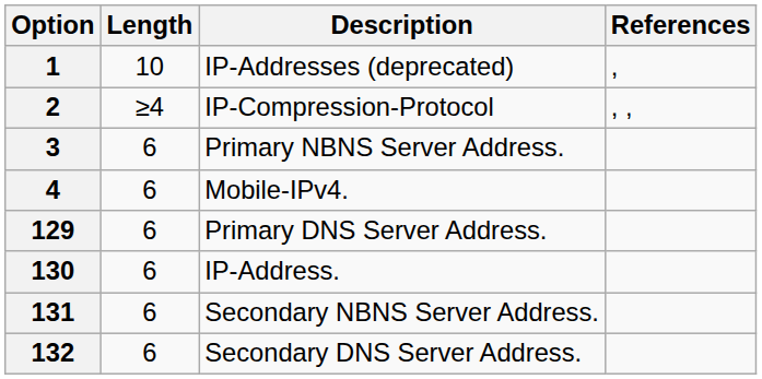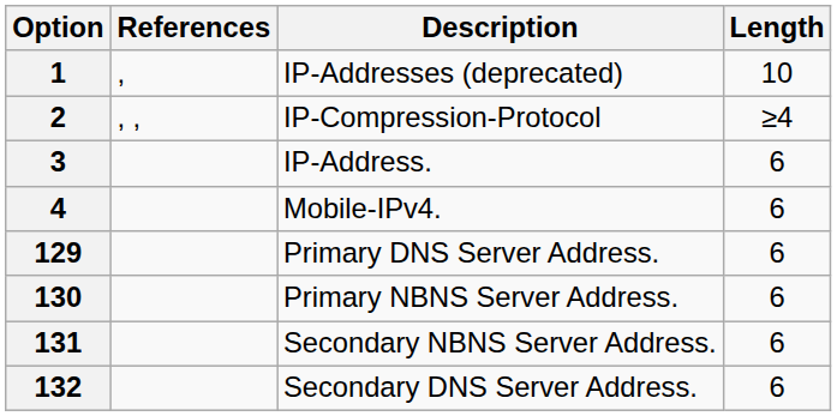columns swapped: Length <-> References
3 | Description: Primary NBNS Server Address. -> IP-Address.
130 | Description: IP-Address. -> Primary NBNS Server Address.
